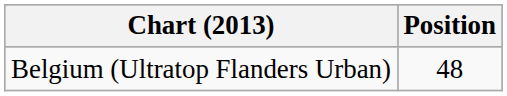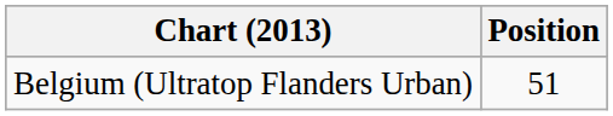Belgium (Ultratop Flanders Urban) | Position: 48 -> 51
